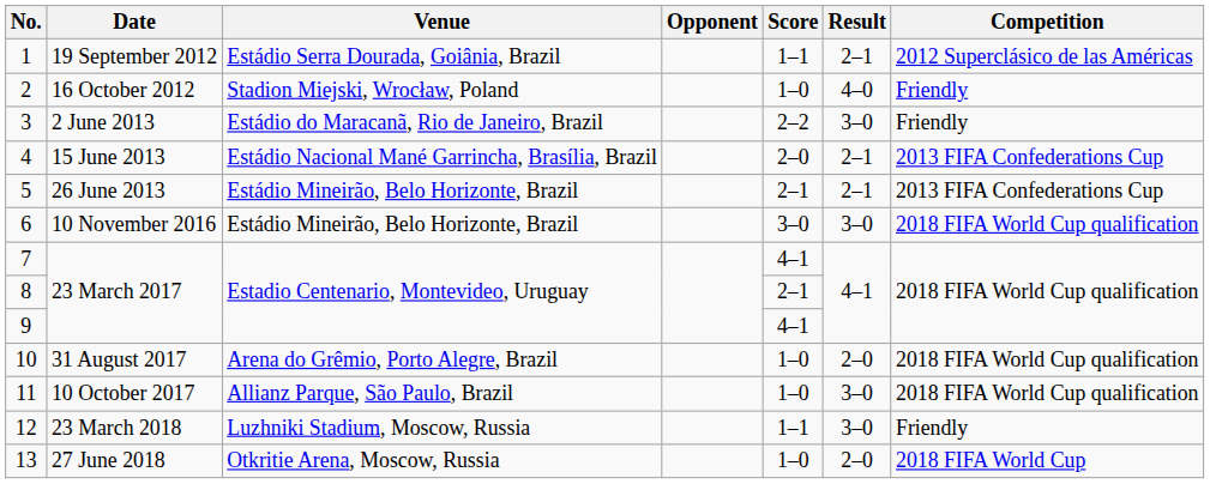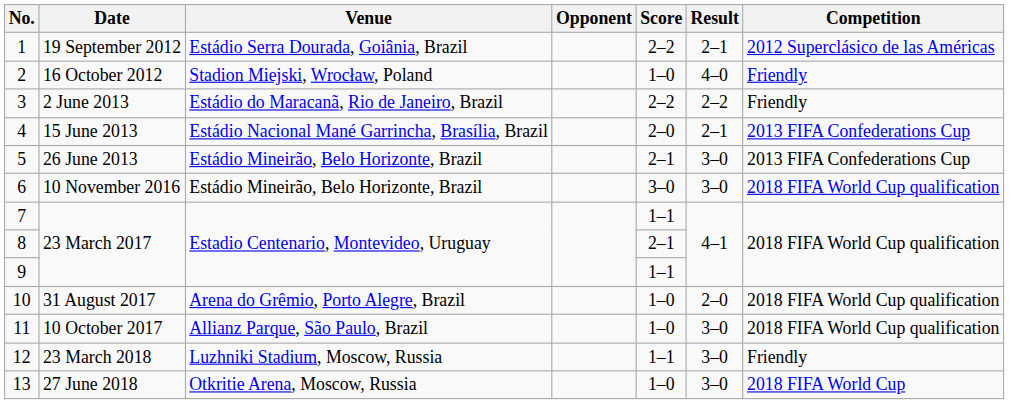1 | Score: 1–1 -> 2–2
3 | Result: 3–0 -> 2–2
5 | Result: 2–1 -> 3–0
7 | Score: 4–1 -> 1–1
9 | Score: 4–1 -> 1–1
13 | Result: 2–0 -> 3–0
